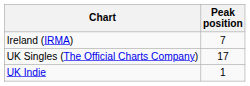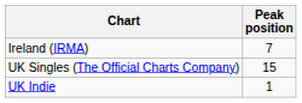UK Singles (The Official Charts Company) | Peak position: 17 -> 15
